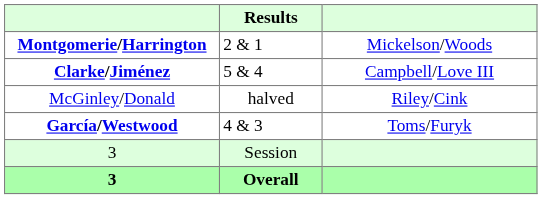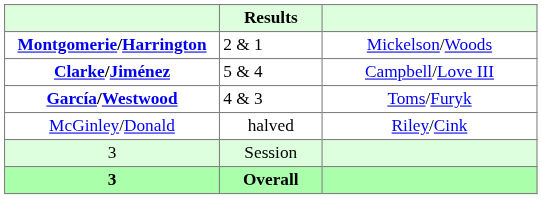rows swapped: McGinley/Donald <-> García/Westwood
